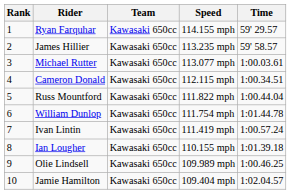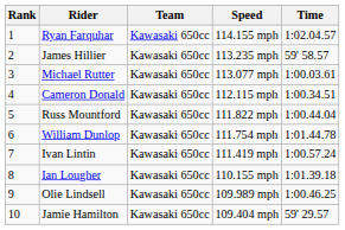Ryan Farquhar | Time: 59' 29.57 -> 1:02.04.57
Jamie Hamilton | Time: 1:02.04.57 -> 59' 29.57
